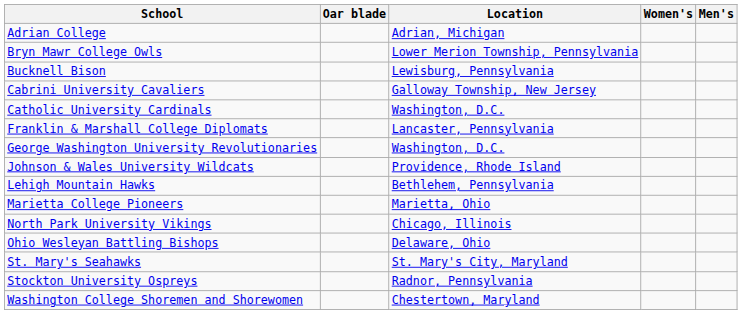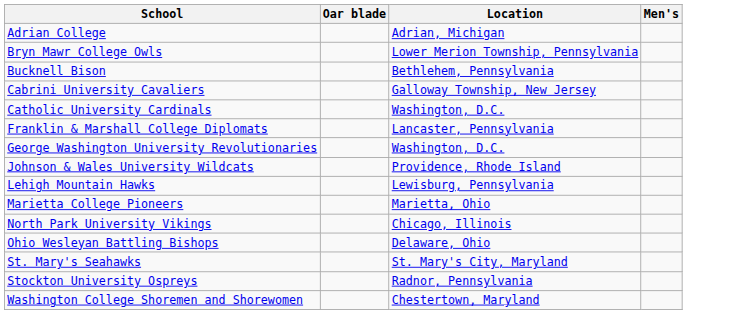- column: Women's
Bucknell Bison | Location: Lewisburg, Pennsylvania -> Bethlehem, Pennsylvania
Lehigh Mountain Hawks | Location: Bethlehem, Pennsylvania -> Lewisburg, Pennsylvania
